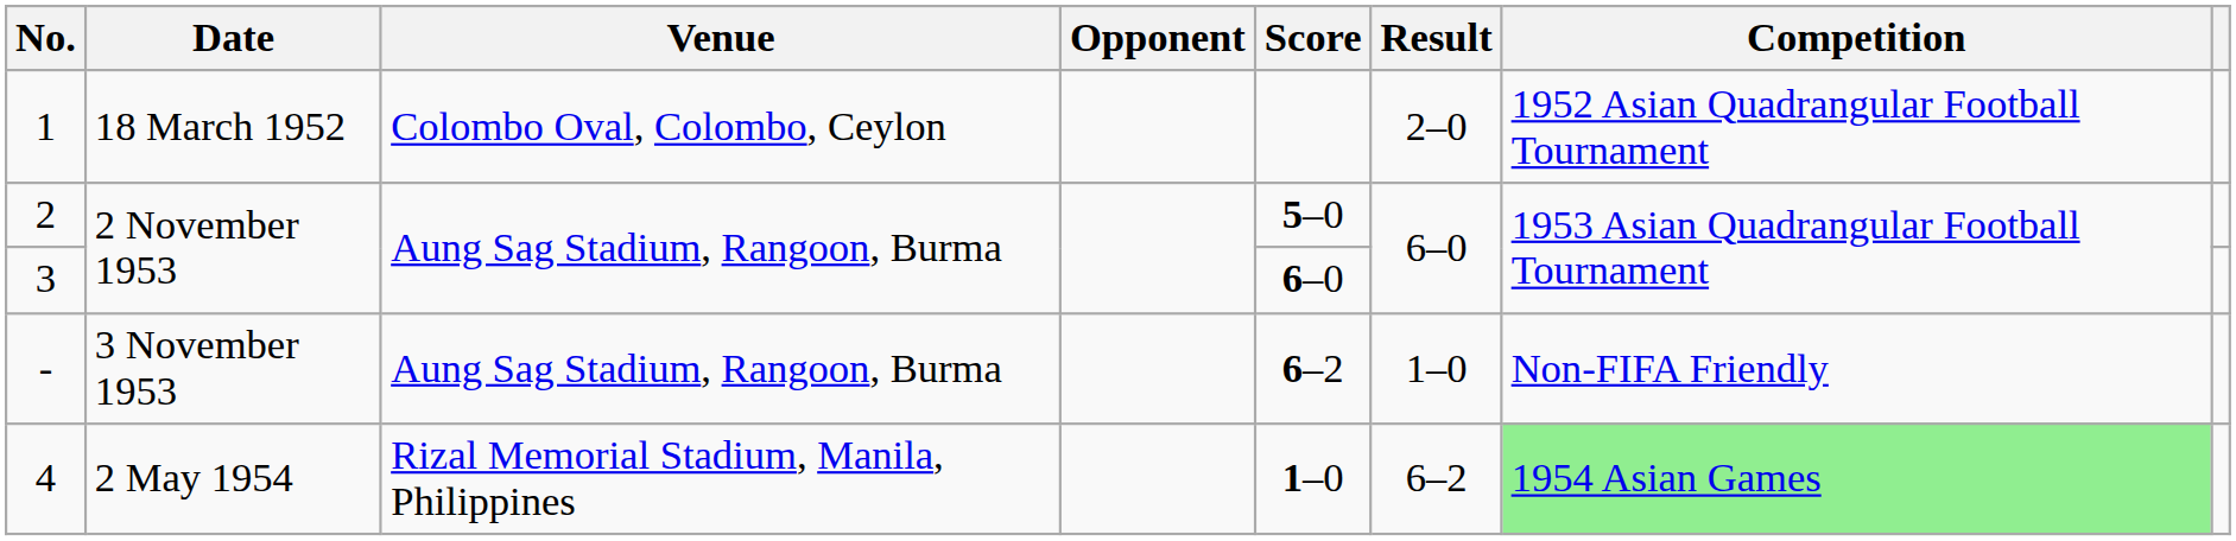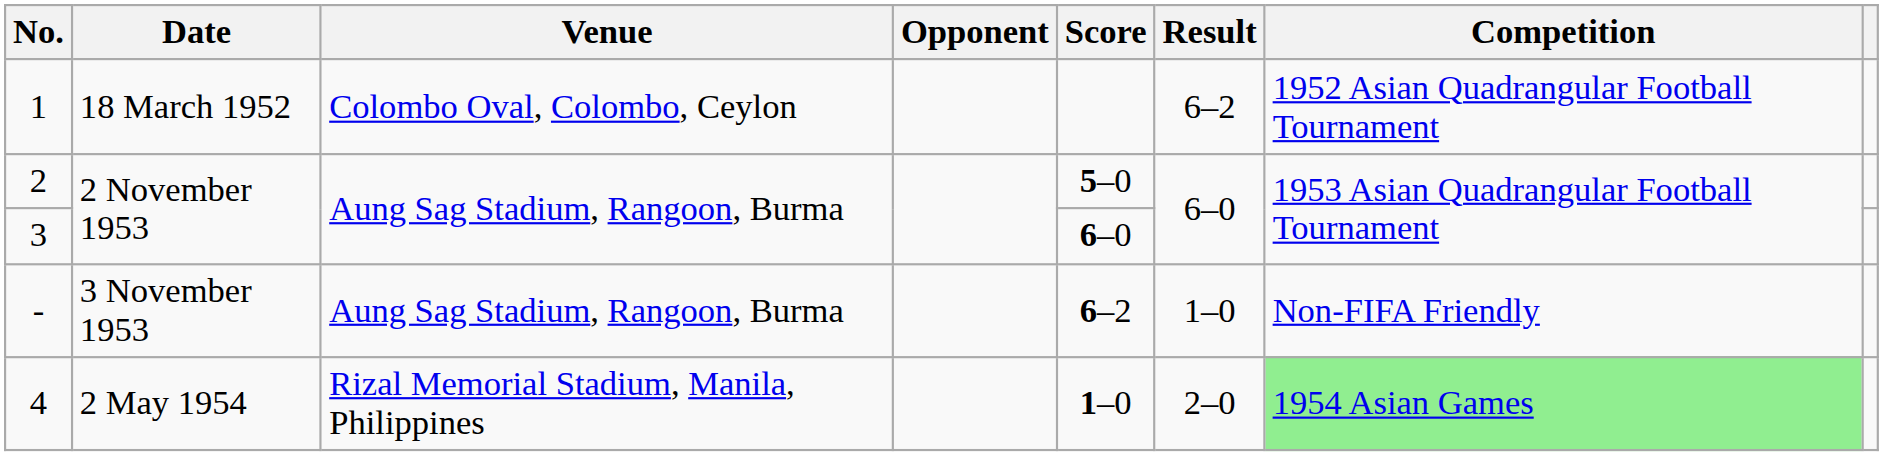1 | Result: 2–0 -> 6–2
4 | Result: 6–2 -> 2–0
